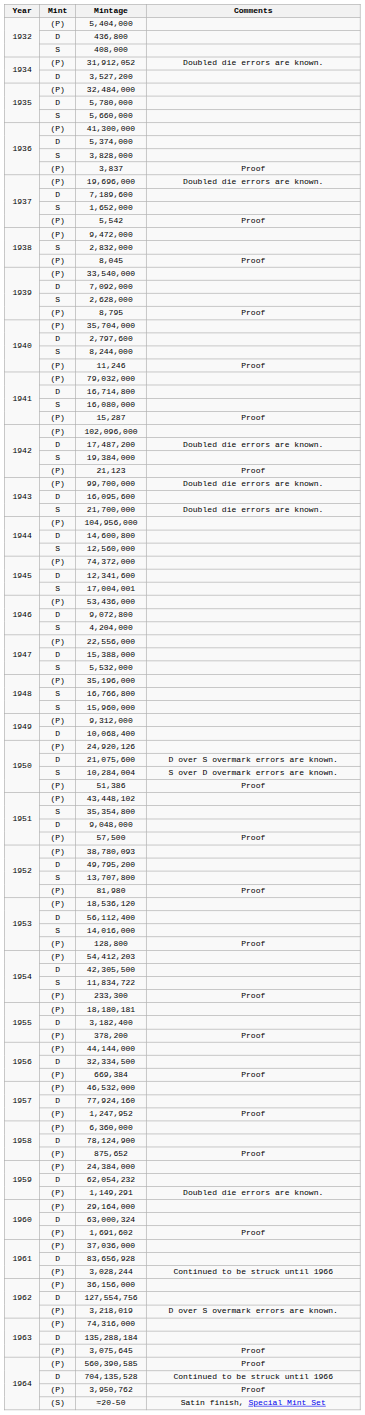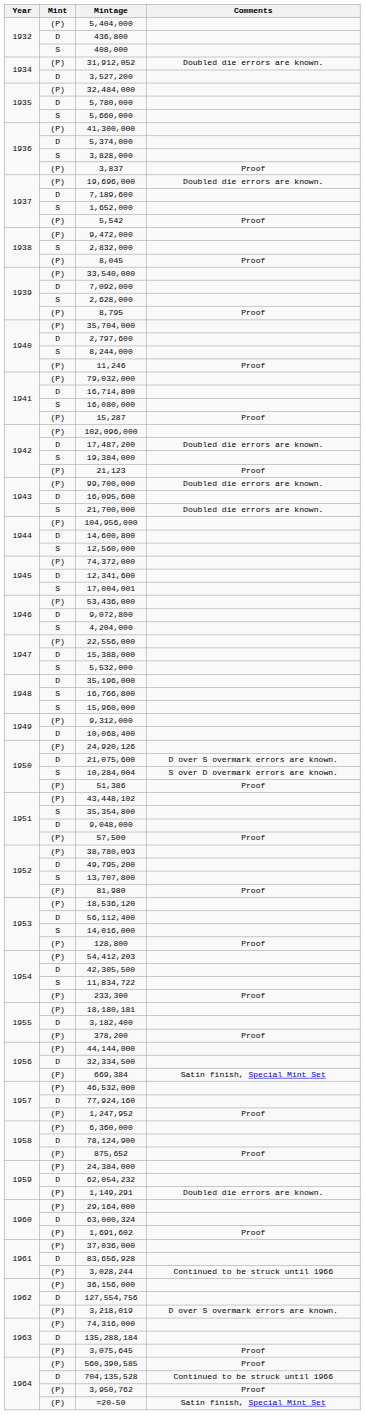35,196,000 | Mint: (P) -> D
669,384 | Comments: Proof -> Satin finish, Special Mint Set
≈20-50 | Mint: (S) -> (P)
